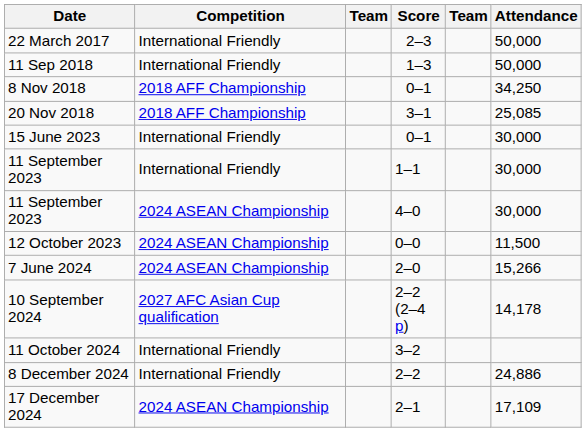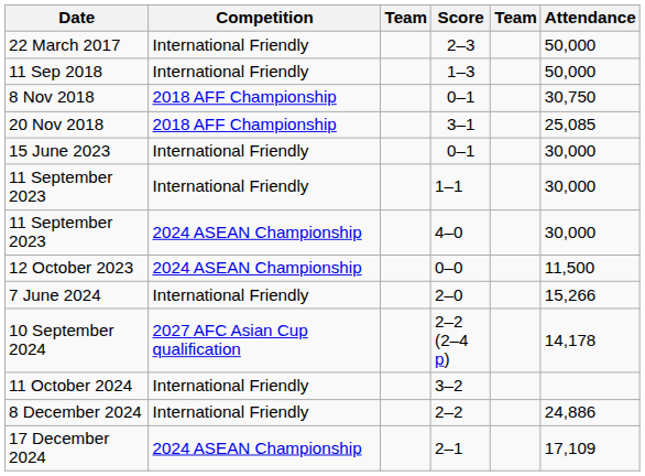8 Nov 2018 | Attendance: 34,250 -> 30,750
7 June 2024 | Competition: 2024 ASEAN Championship -> International Friendly
